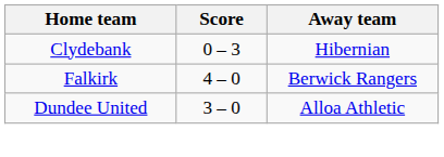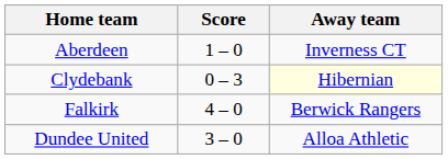+ row: Aberdeen | 1 – 0 | Inverness CT
Clydebank | Away team: no background -> lightyellow background
